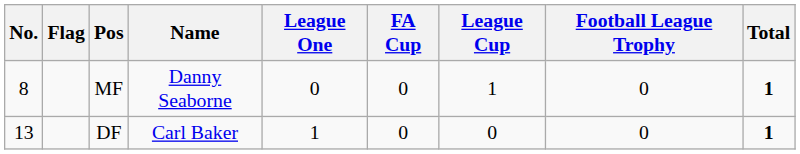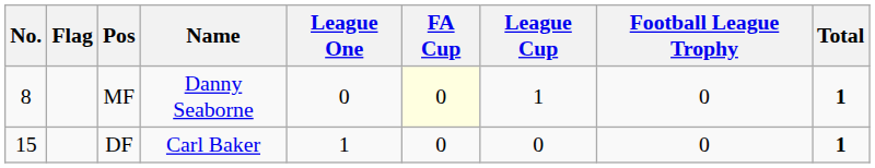MF | FA Cup: no background -> lightyellow background
DF | No.: 13 -> 15
